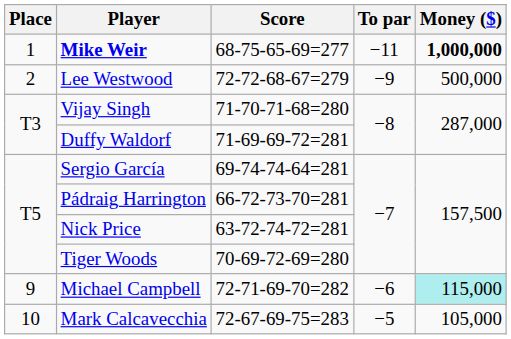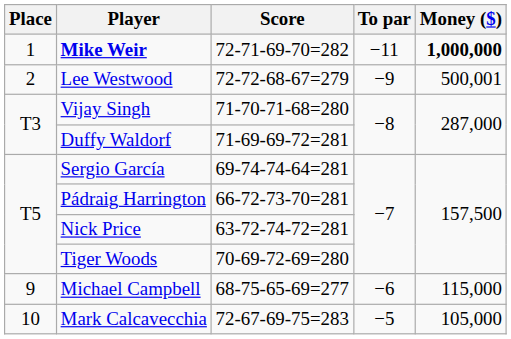Mike Weir | Score: 68-75-65-69=277 -> 72-71-69-70=282
Lee Westwood | Money ($): 500,000 -> 500,001
Michael Campbell | Score: 72-71-69-70=282 -> 68-75-65-69=277
Michael Campbell | Money ($): paleturquoise background -> no background
